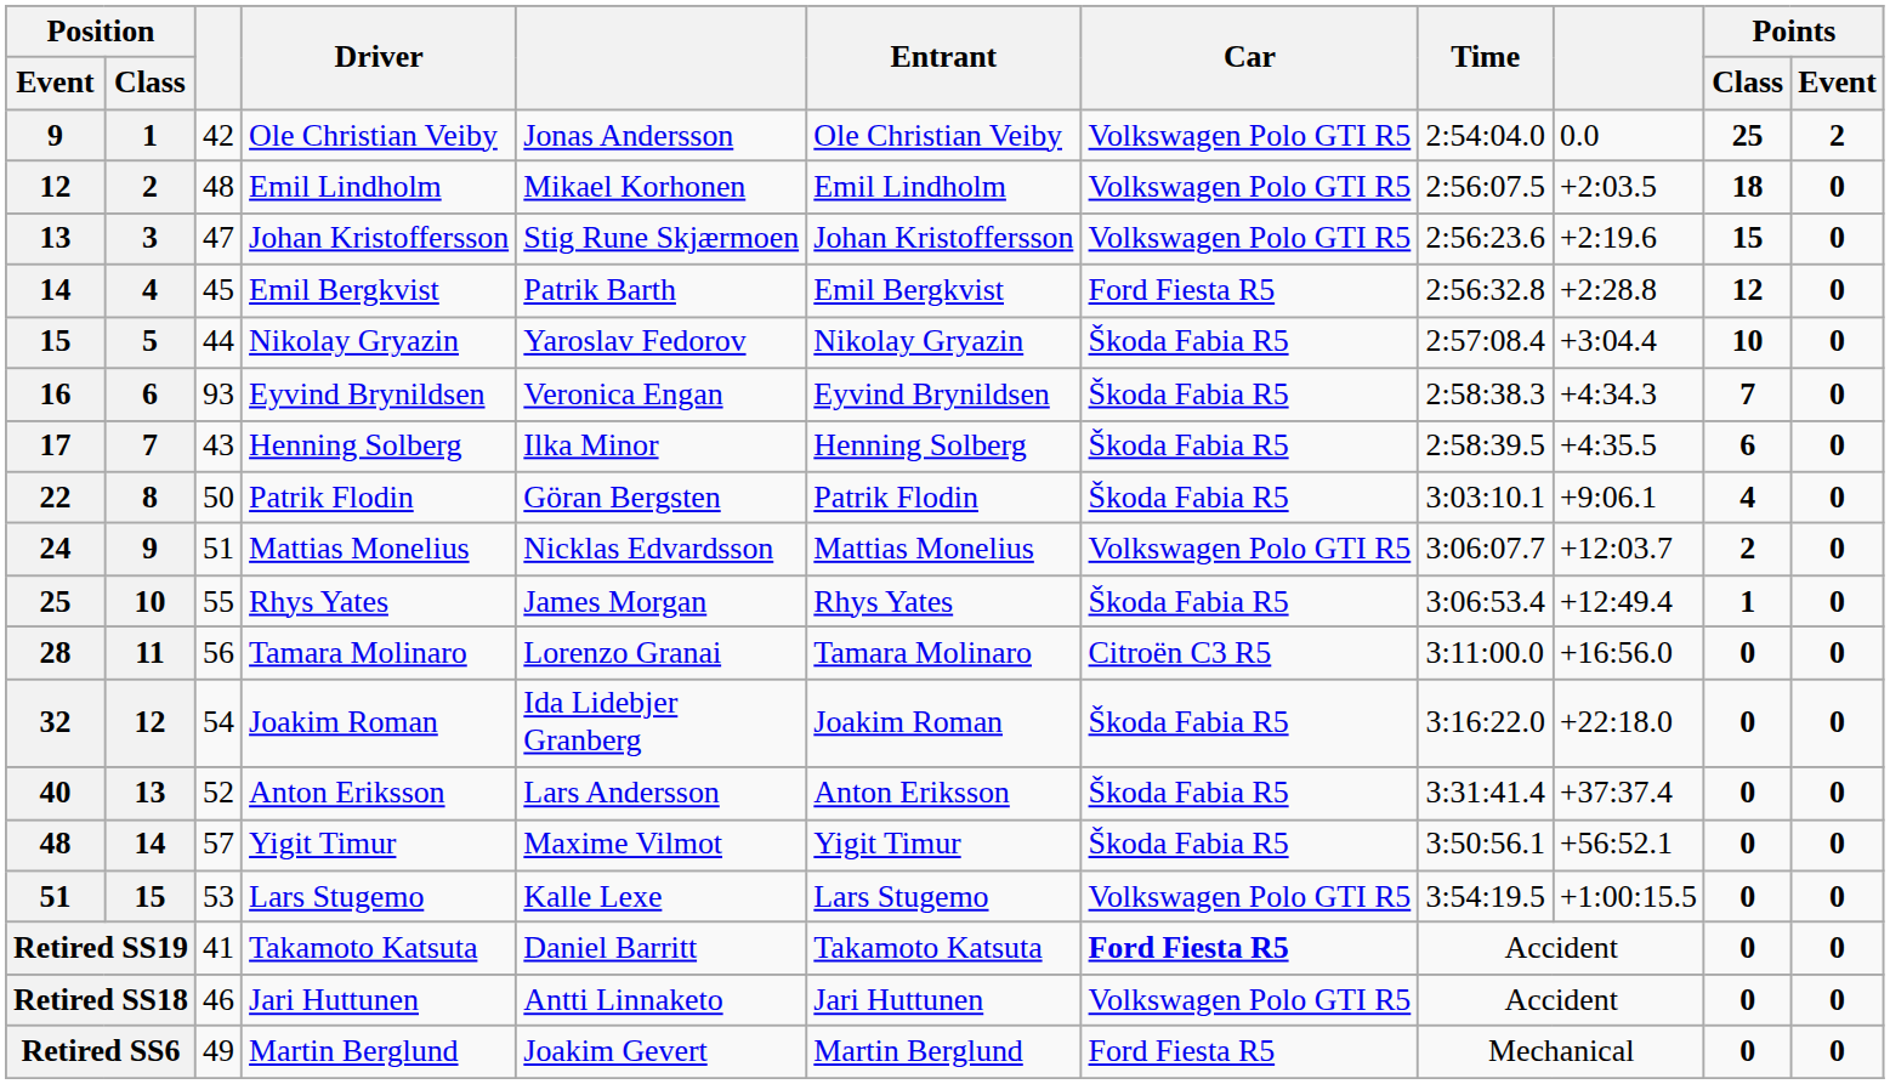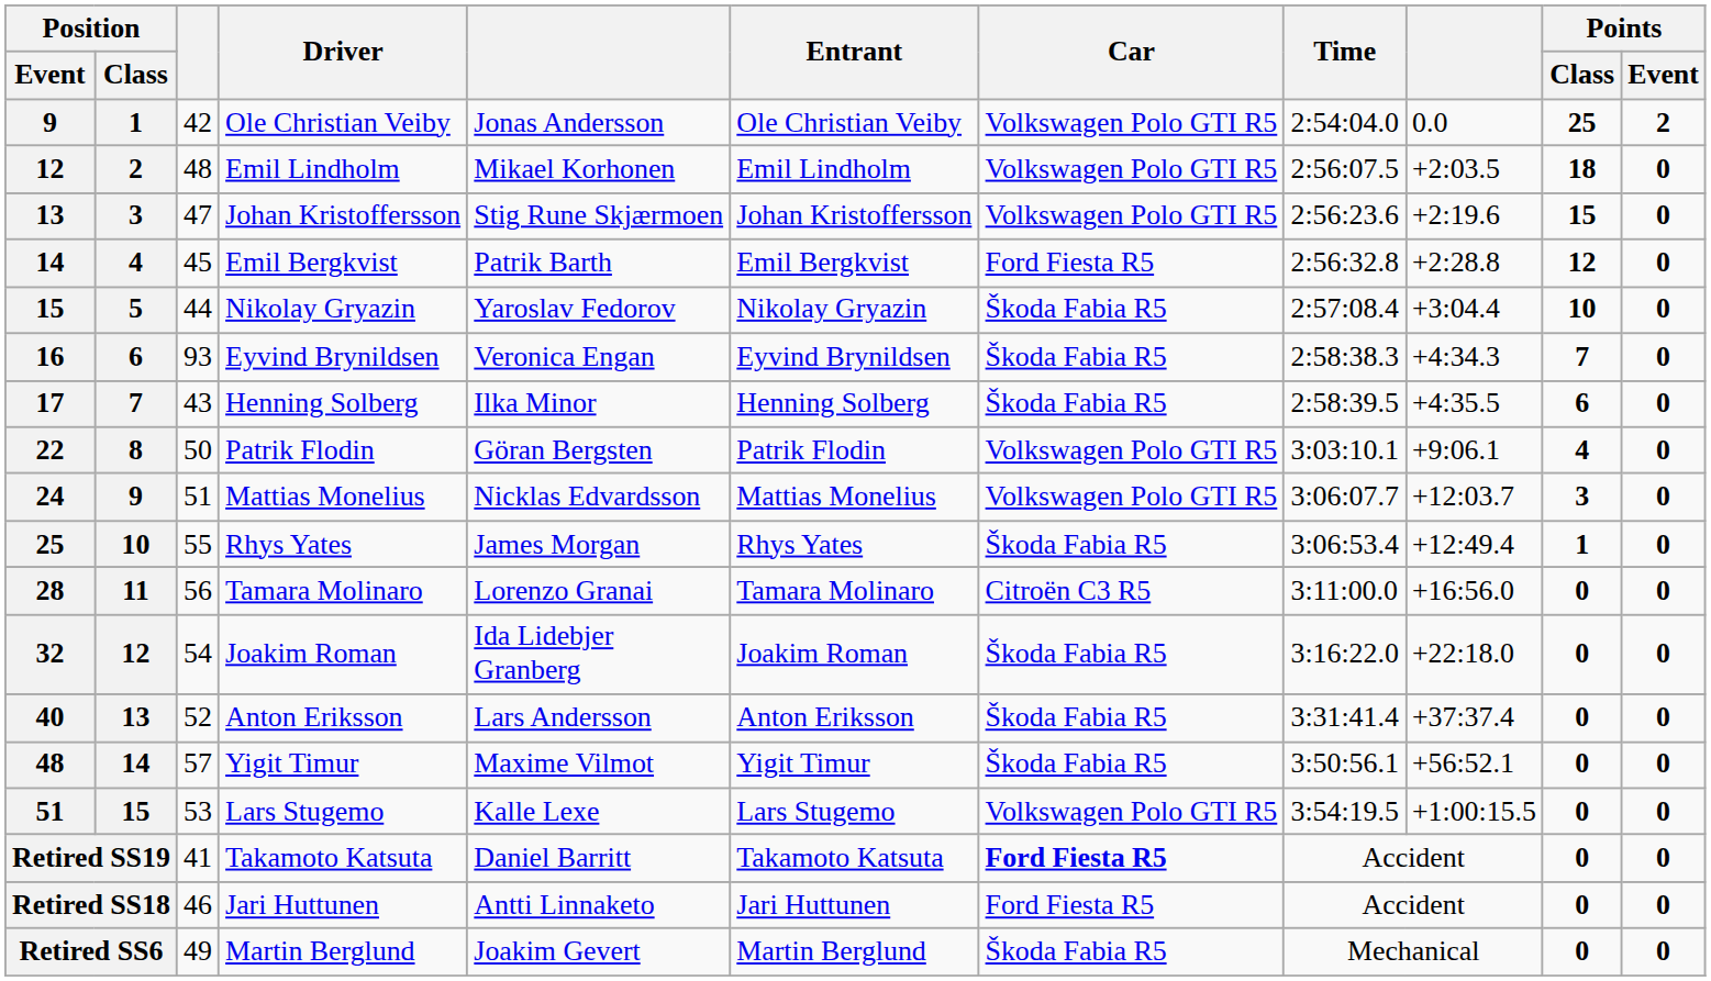22 | Car: Škoda Fabia R5 -> Volkswagen Polo GTI R5
24 | Points / Class: 2 -> 3
Retired SS18 | Car: Volkswagen Polo GTI R5 -> Ford Fiesta R5
Retired SS6 | Car: Ford Fiesta R5 -> Škoda Fabia R5
